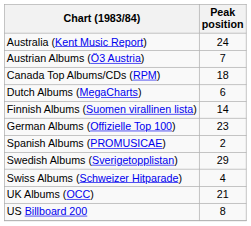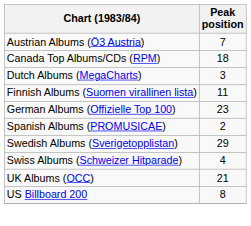- row: Australia (Kent Music Report) | 24
Dutch Albums (MegaCharts) | Peak position: 6 -> 3
Finnish Albums (Suomen virallinen lista) | Peak position: 14 -> 11
